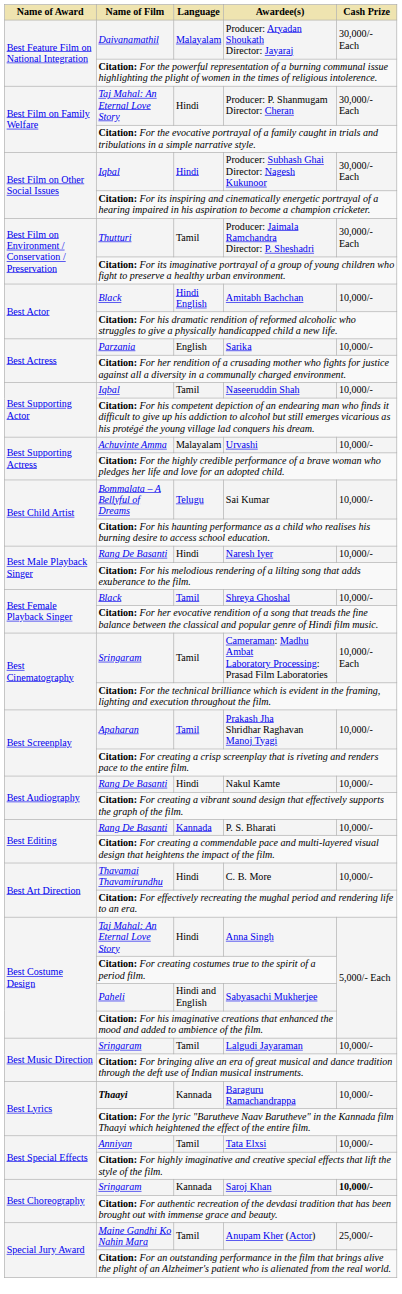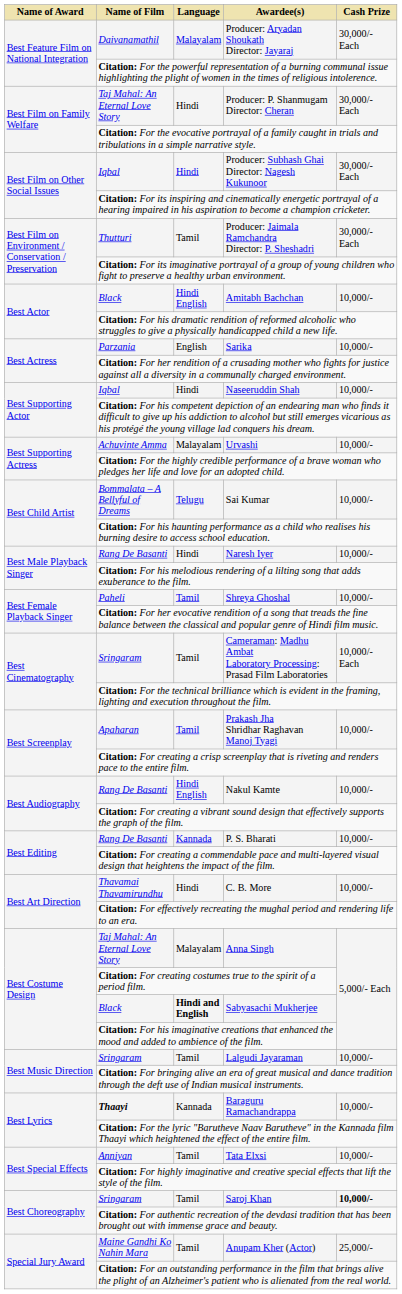Naseeruddin Shah | Language: Tamil -> Hindi
Shreya Ghoshal | Name of Film: Black -> Paheli
Nakul Kamte | Language: Hindi -> Hindi English
Anna Singh | Language: Hindi -> Malayalam
Sabyasachi Mukherjee | Name of Film: Paheli -> Black
Sabyasachi Mukherjee | Language: normal -> bold
Saroj Khan | Language: Kannada -> Tamil
